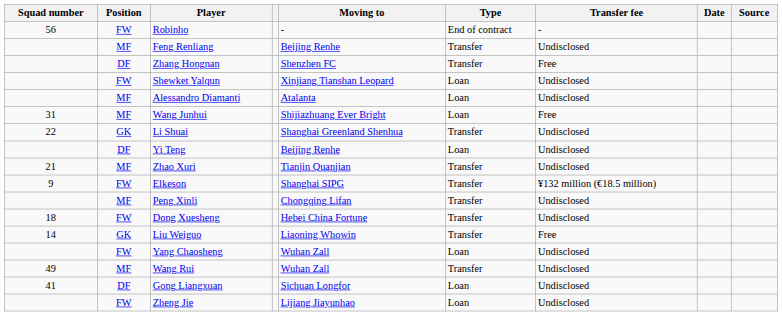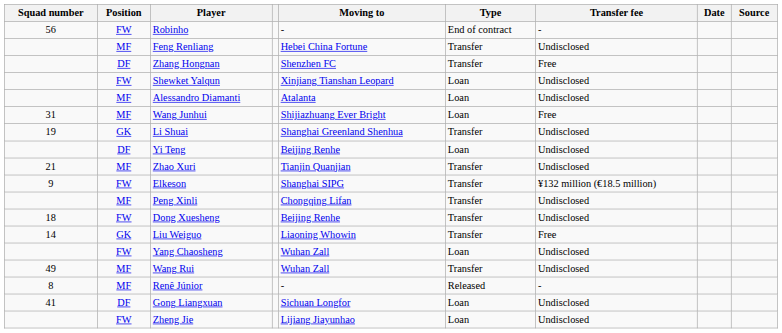Feng Renliang | Moving to: Beijing Renhe -> Hebei China Fortune
Li Shuai | Squad number: 22 -> 19
Dong Xuesheng | Moving to: Hebei China Fortune -> Beijing Renhe
+ row: 8 | MF | Renê Júnior | - | Released | -
